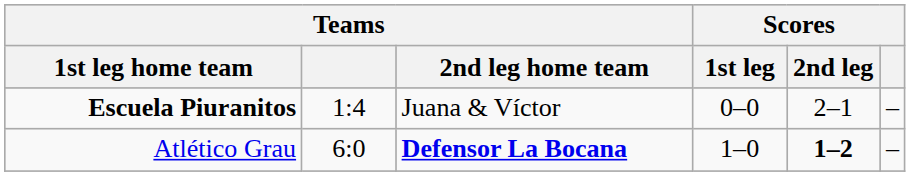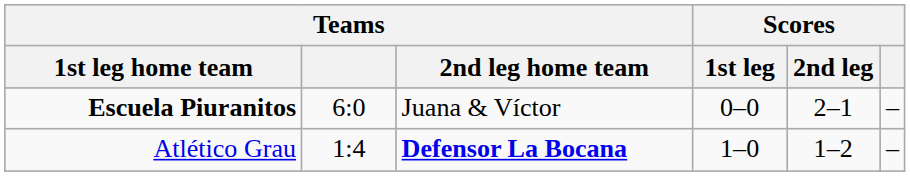Escuela Piuranitos | Teams: 1:4 -> 6:0
Atlético Grau | Teams: 6:0 -> 1:4
Atlético Grau | Scores / 2nd leg: bold -> normal
